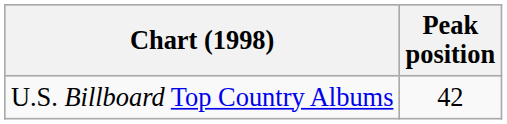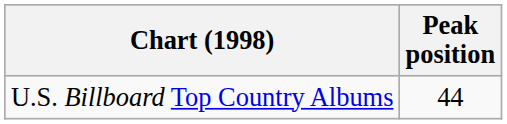U.S. Billboard Top Country Albums | Peak position: 42 -> 44
